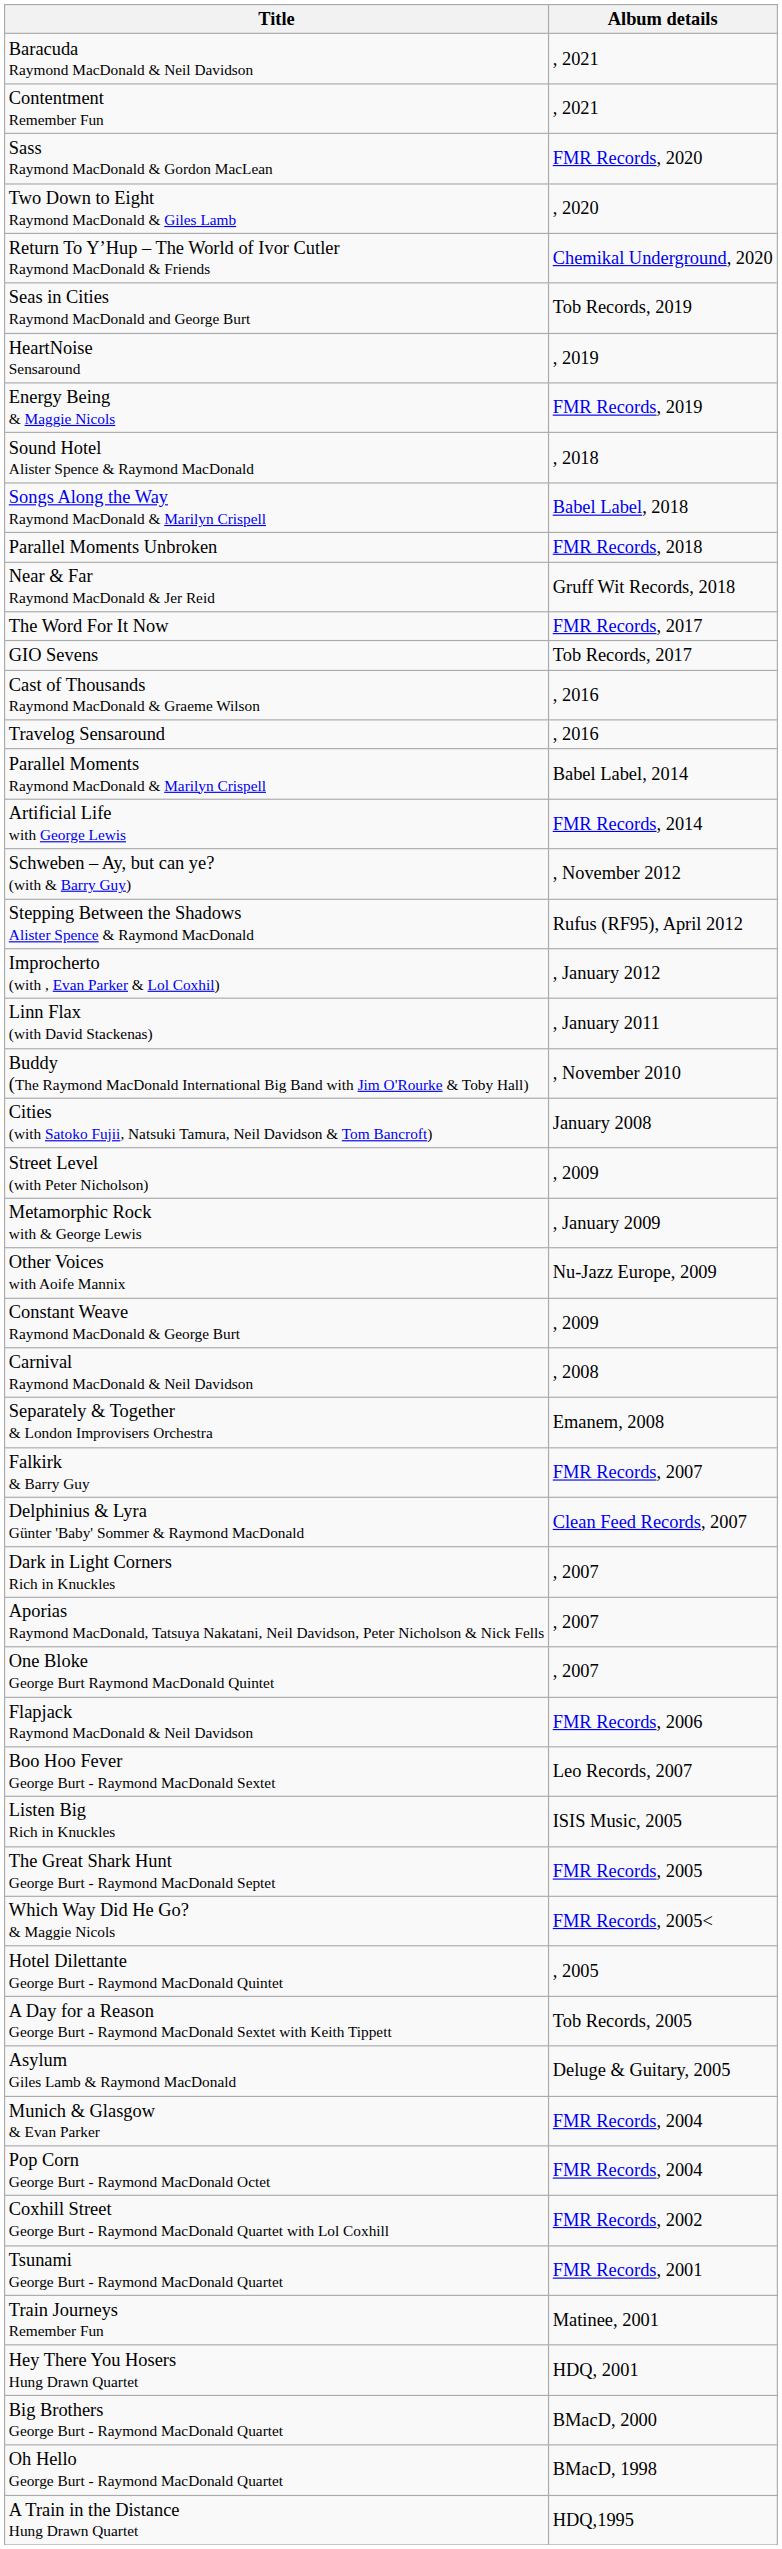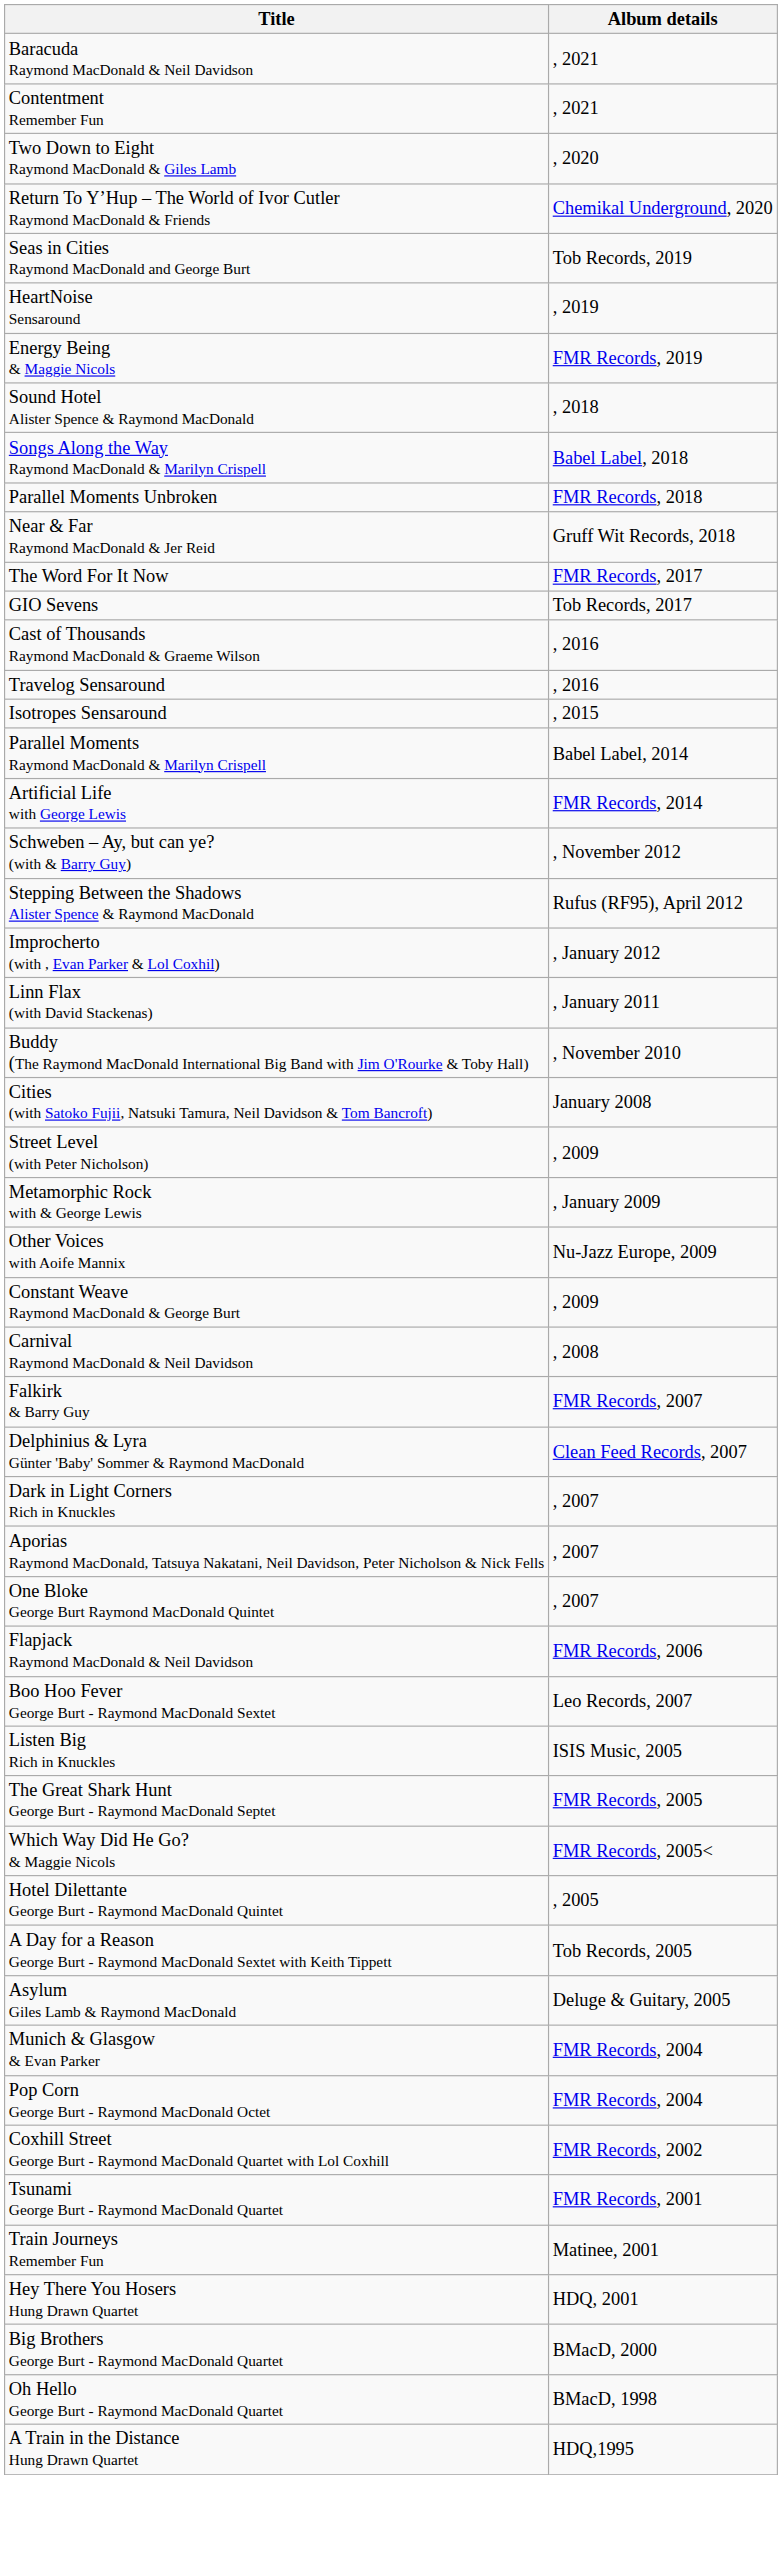- row: Sass Raymond MacDonald & Gordon MacLean | FMR Records, 2020
+ row: Isotropes Sensaround | , 2015
- row: Separately & Together & London Improvisers Orchestra | Emanem, 2008
